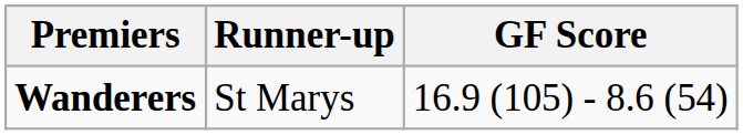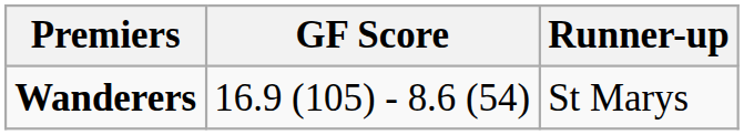columns swapped: GF Score <-> Runner-up
